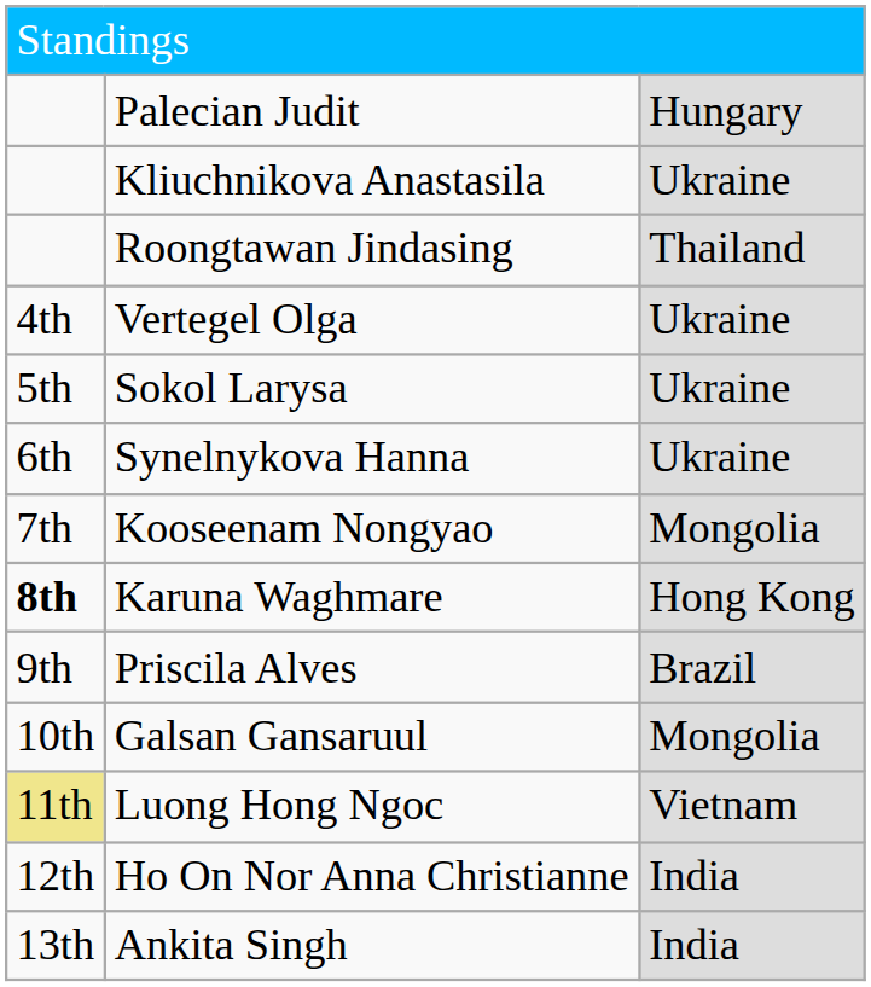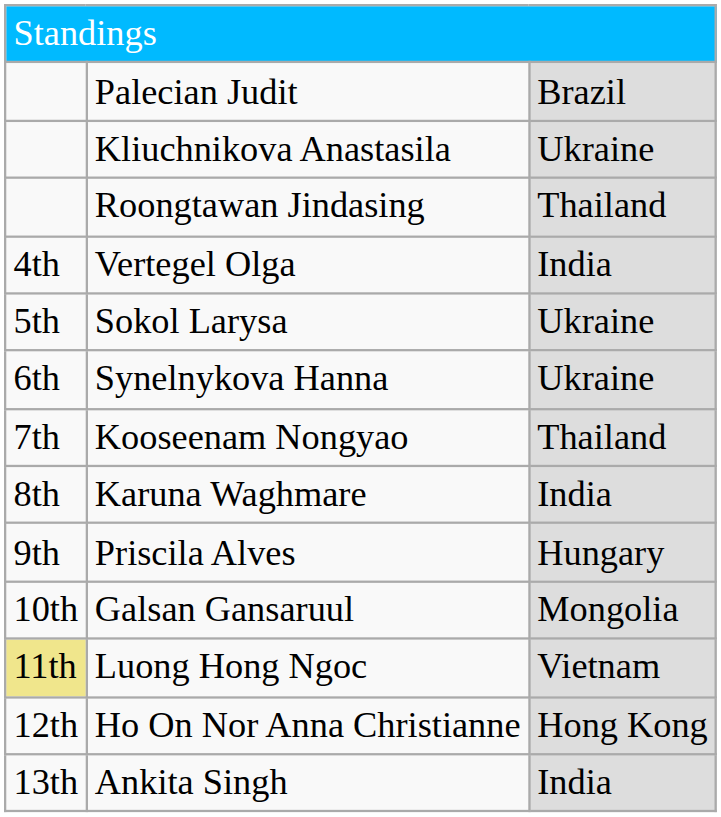Palecian Judit | column 3: Hungary -> Brazil
Vertegel Olga | column 3: Ukraine -> India
Kooseenam Nongyao | column 3: Mongolia -> Thailand
Karuna Waghmare | column 1: bold -> normal
Karuna Waghmare | column 3: Hong Kong -> India
Priscila Alves | column 3: Brazil -> Hungary
Ho On Nor Anna Christianne | column 3: India -> Hong Kong
